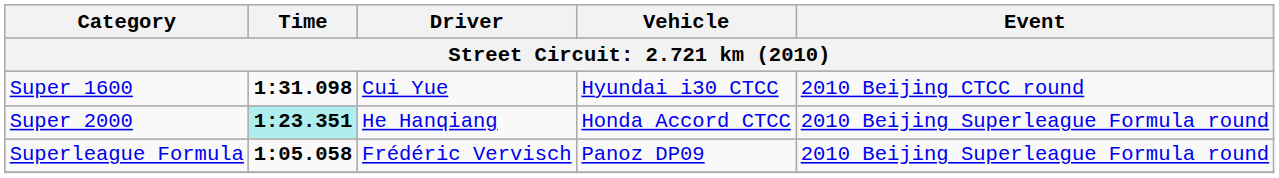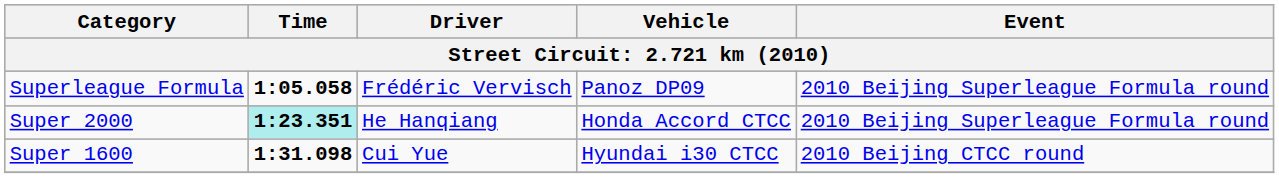rows swapped: Superleague Formula <-> Super 1600
